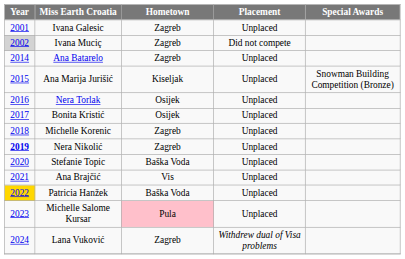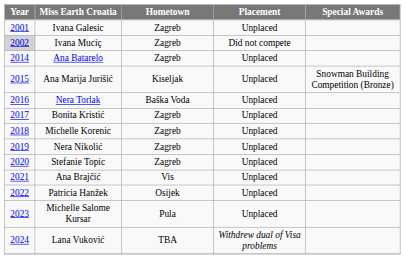Nera Torlak | Hometown: Osijek -> Baška Voda
Bonita Kristić | Hometown: Osijek -> Zagreb
Nera Nikolić | Year: bold -> normal
Stefanie Topic | Hometown: Baška Voda -> Zagreb
Patricia Hanžek | Year: gold background -> no background
Patricia Hanžek | Hometown: Baška Voda -> Osijek
Michelle Salome Kursar | Hometown: pink background -> no background
Lana Vuković | Hometown: Zagreb -> TBA
